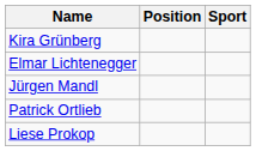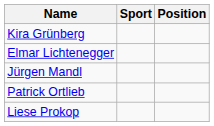columns swapped: Sport <-> Position
